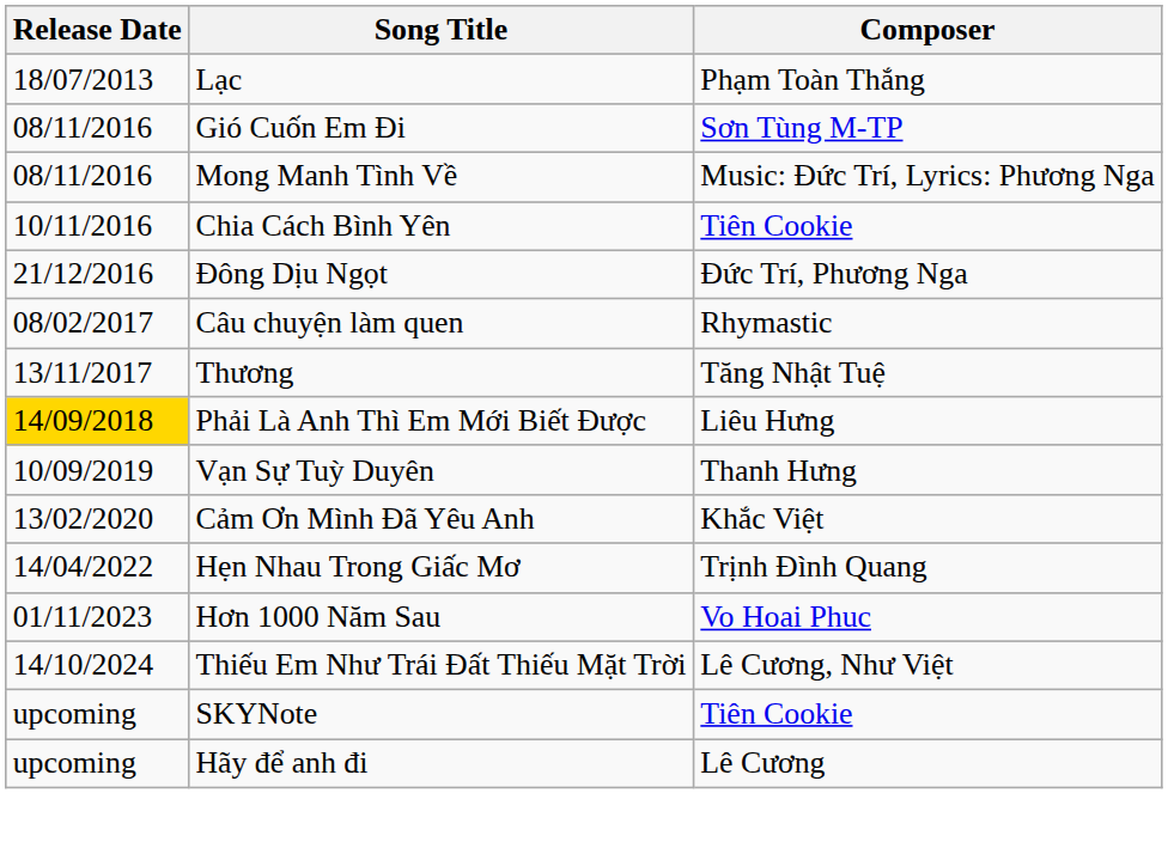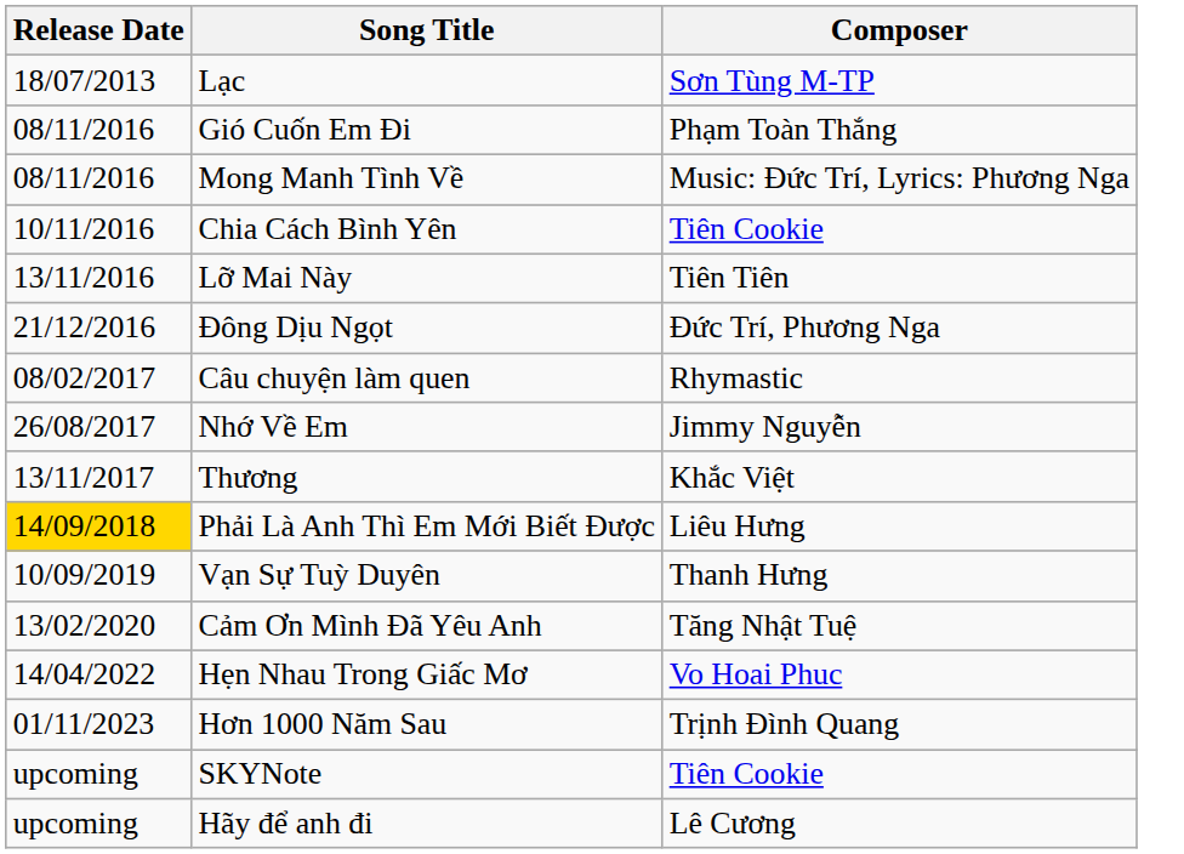Lạc | Composer: Phạm Toàn Thắng -> Sơn Tùng M-TP
Gió Cuốn Em Đi | Composer: Sơn Tùng M-TP -> Phạm Toàn Thắng
+ row: 13/11/2016 | Lỡ Mai Này | Tiên Tiên
+ row: 26/08/2017 | Nhớ Về Em | Jimmy Nguyễn
Thương | Composer: Tăng Nhật Tuệ -> Khắc Việt
Cảm Ơn Mình Đã Yêu Anh | Composer: Khắc Việt -> Tăng Nhật Tuệ
Hẹn Nhau Trong Giấc Mơ | Composer: Trịnh Đình Quang -> Vo Hoai Phuc
Hơn 1000 Năm Sau | Composer: Vo Hoai Phuc -> Trịnh Đình Quang
- row: 14/10/2024 | Thiếu Em Như Trái Đất Thiếu Mặt Trời | Lê Cương, Như Việt
